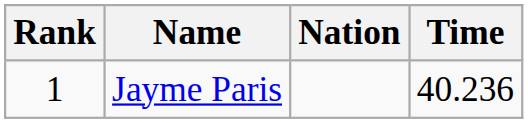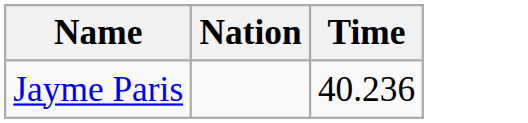- column: Rank | 1
